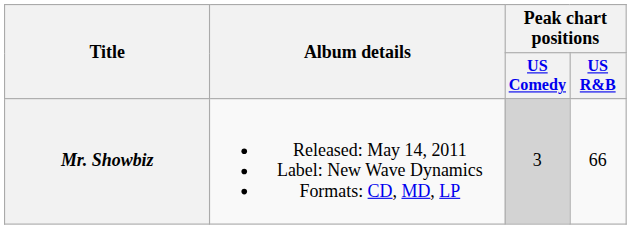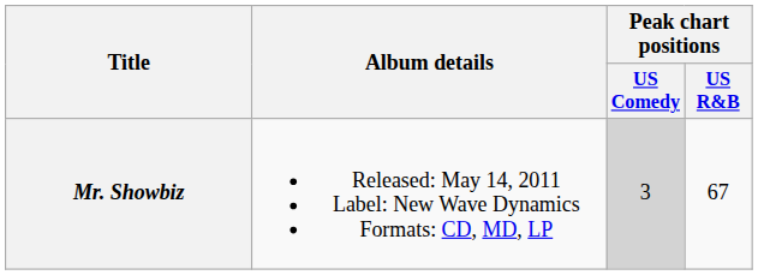Mr. Showbiz | Peak chart positions / US R&B: 66 -> 67
